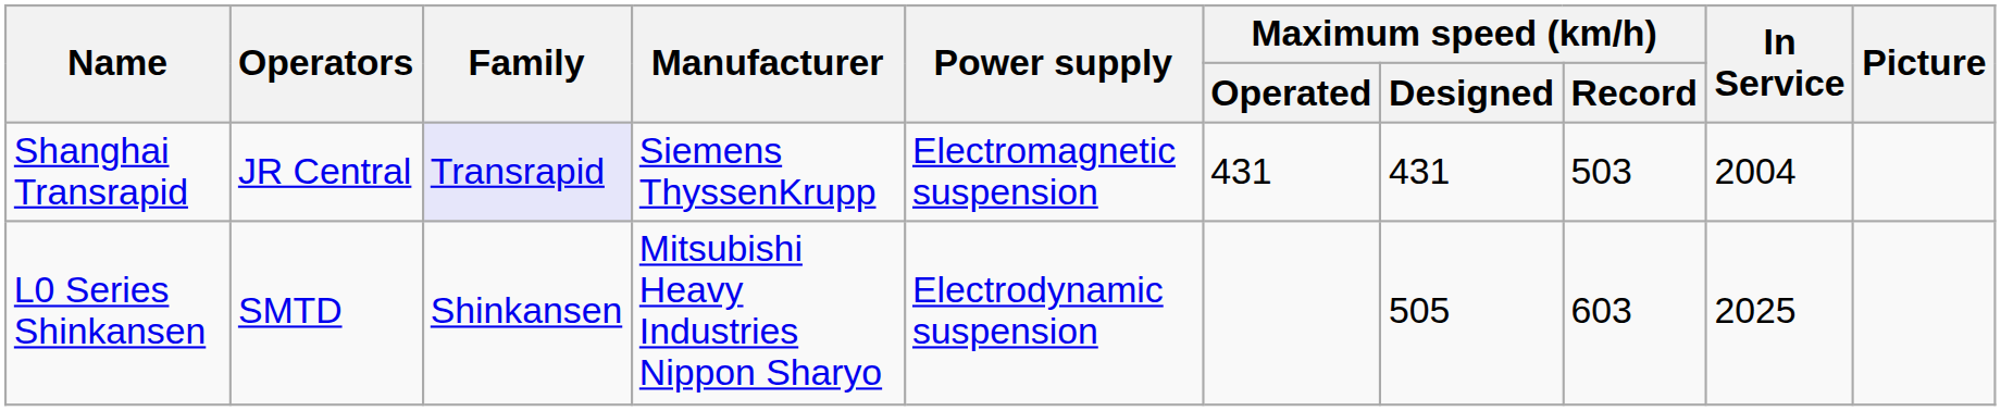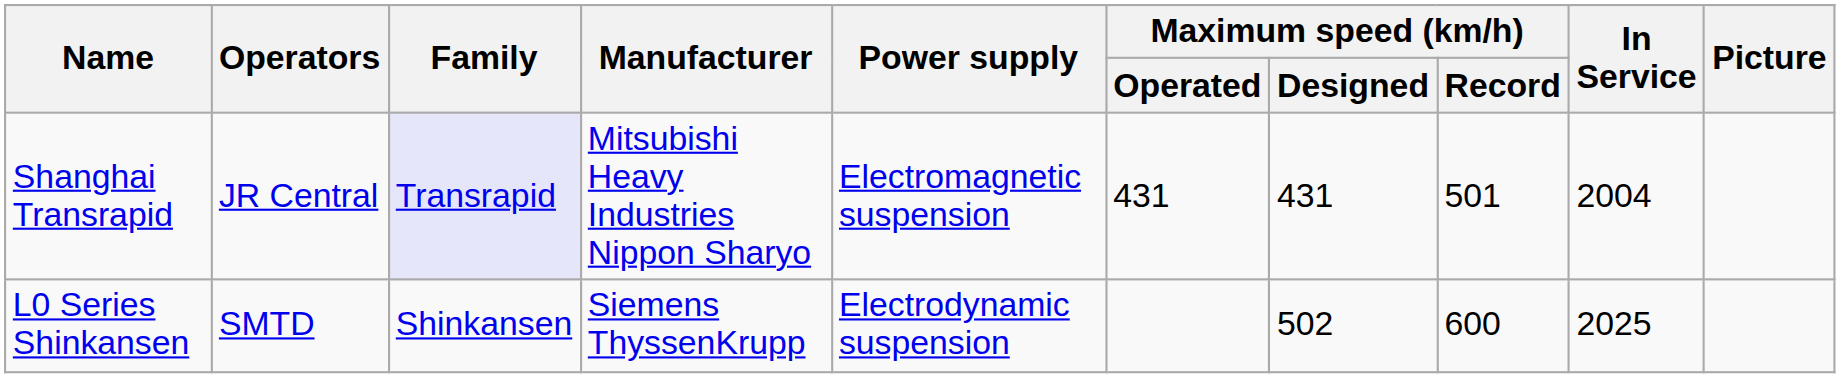Shanghai Transrapid | Manufacturer: Siemens ThyssenKrupp -> Mitsubishi Heavy Industries Nippon Sharyo
Shanghai Transrapid | Maximum speed (km/h) / Record: 503 -> 501
L0 Series Shinkansen | Manufacturer: Mitsubishi Heavy Industries Nippon Sharyo -> Siemens ThyssenKrupp
L0 Series Shinkansen | Maximum speed (km/h) / Designed: 505 -> 502
L0 Series Shinkansen | Maximum speed (km/h) / Record: 603 -> 600
